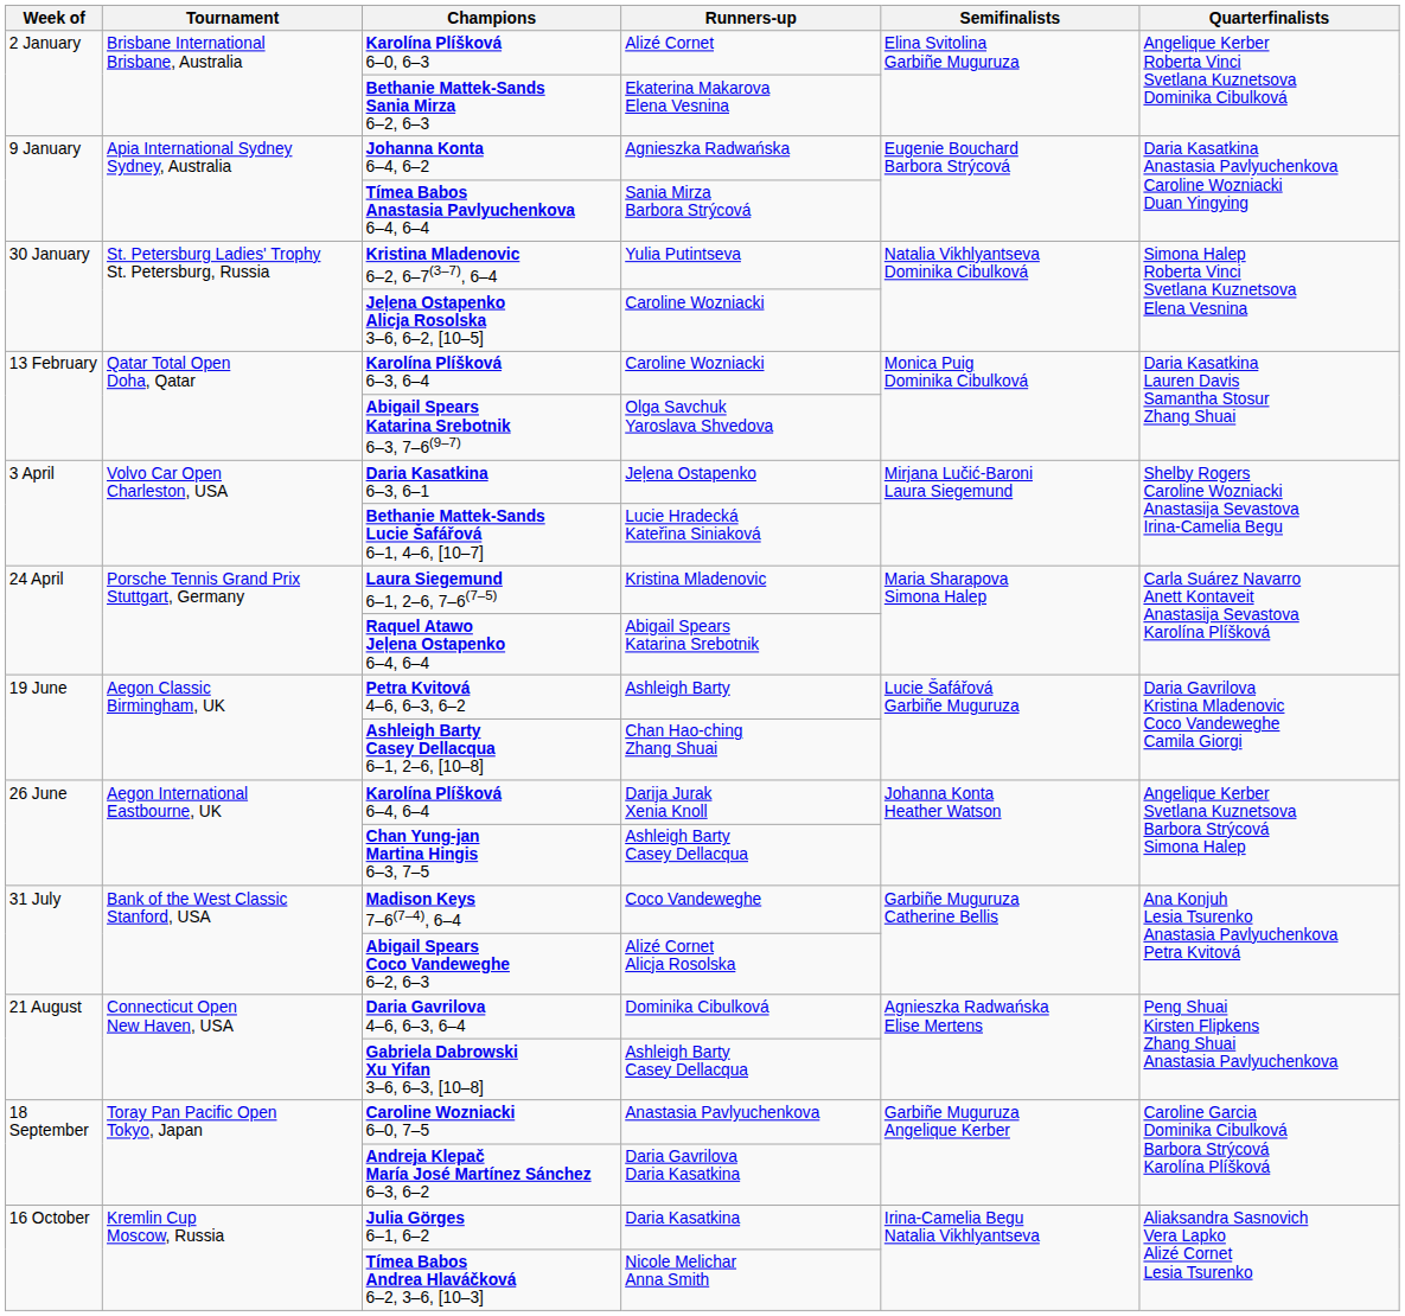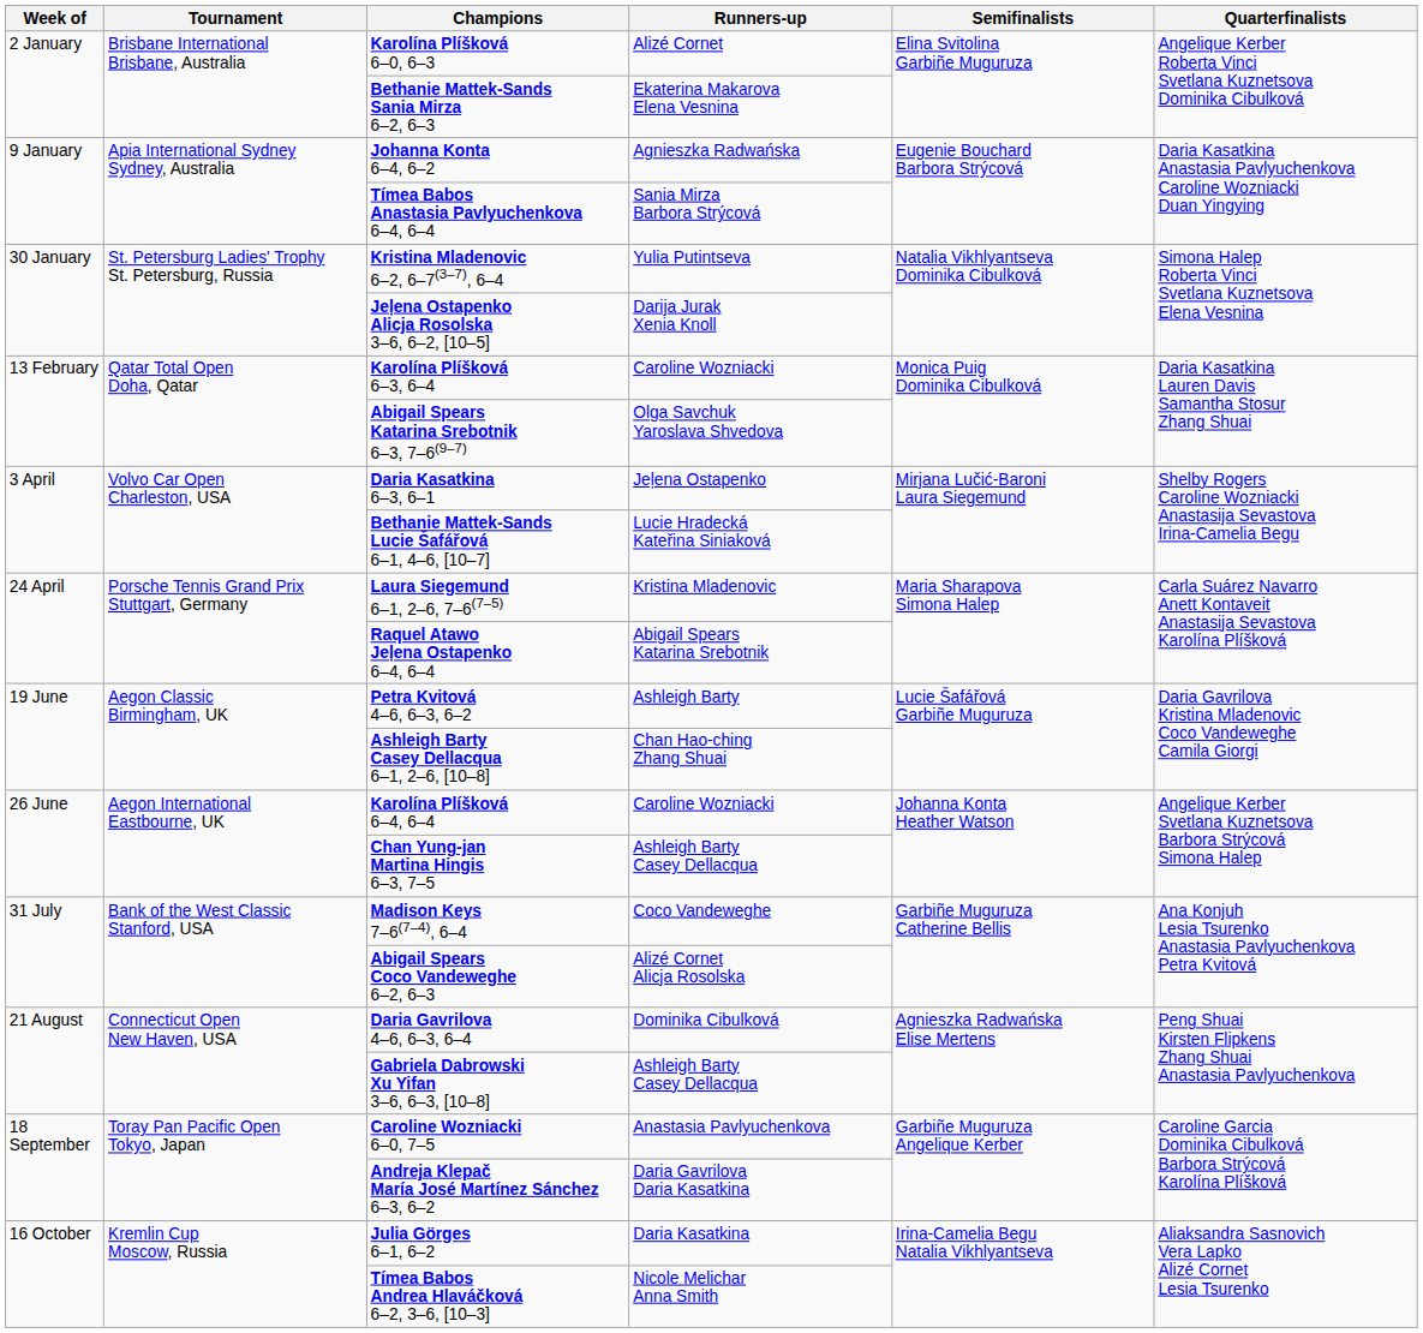Jeļena Ostapenko Alicja Rosolska 3–6, 6–2, [10–5] | Runners-up: Caroline Wozniacki -> Darija Jurak Xenia Knoll
Karolína Plíšková 6–4, 6–4 | Runners-up: Darija Jurak Xenia Knoll -> Caroline Wozniacki
